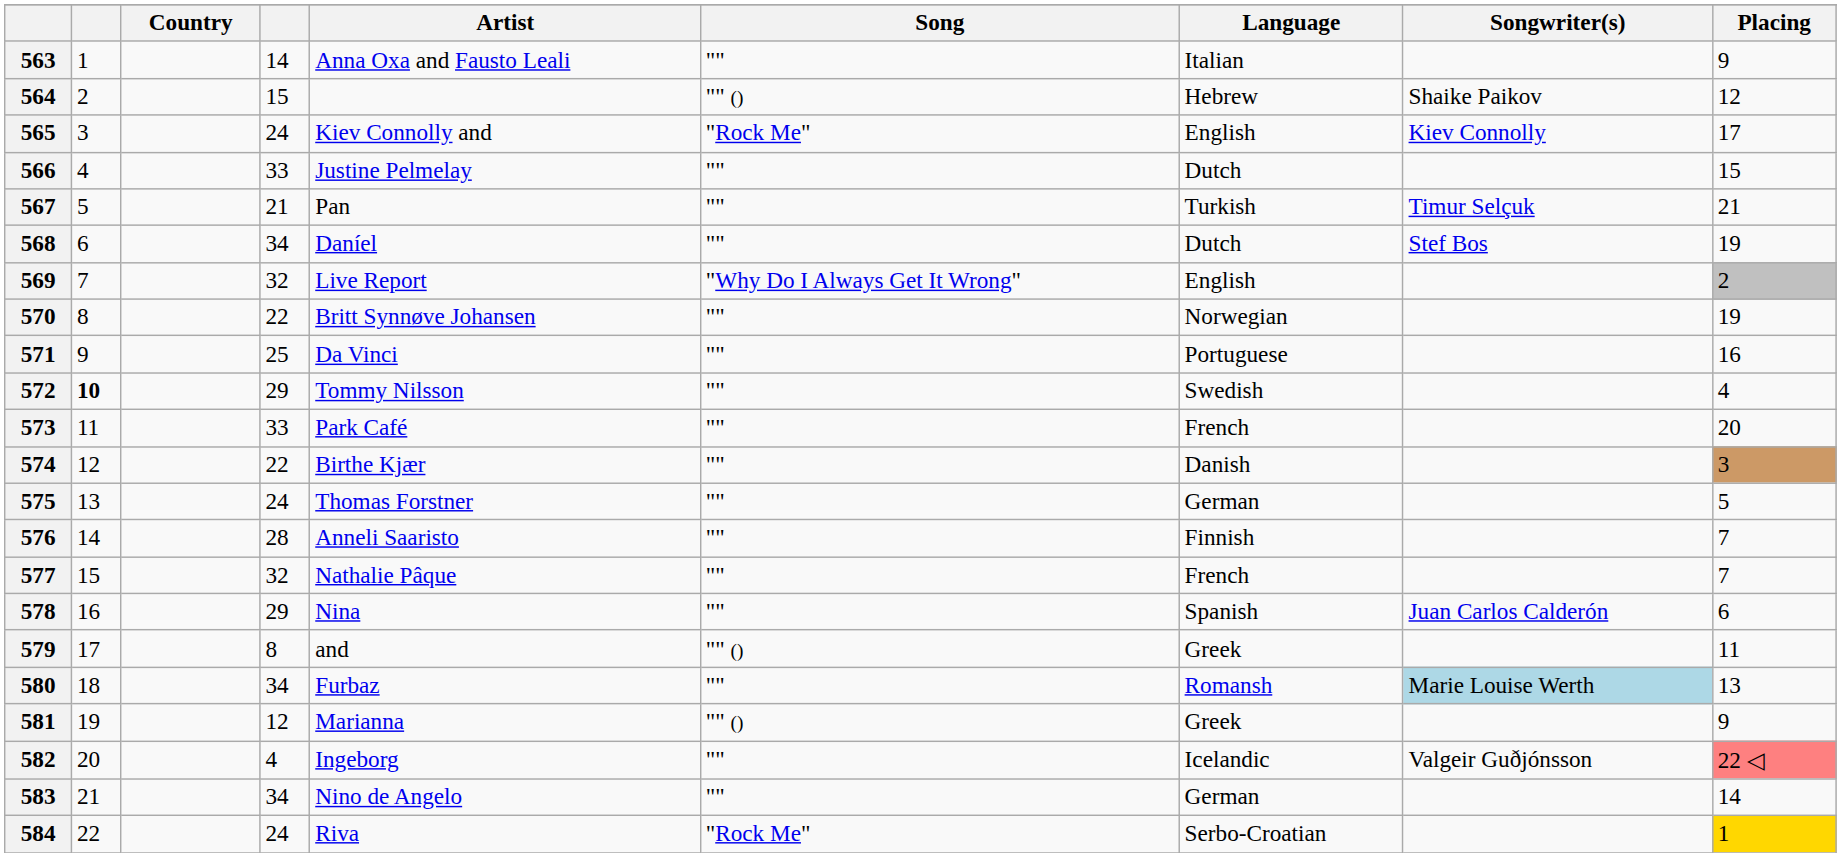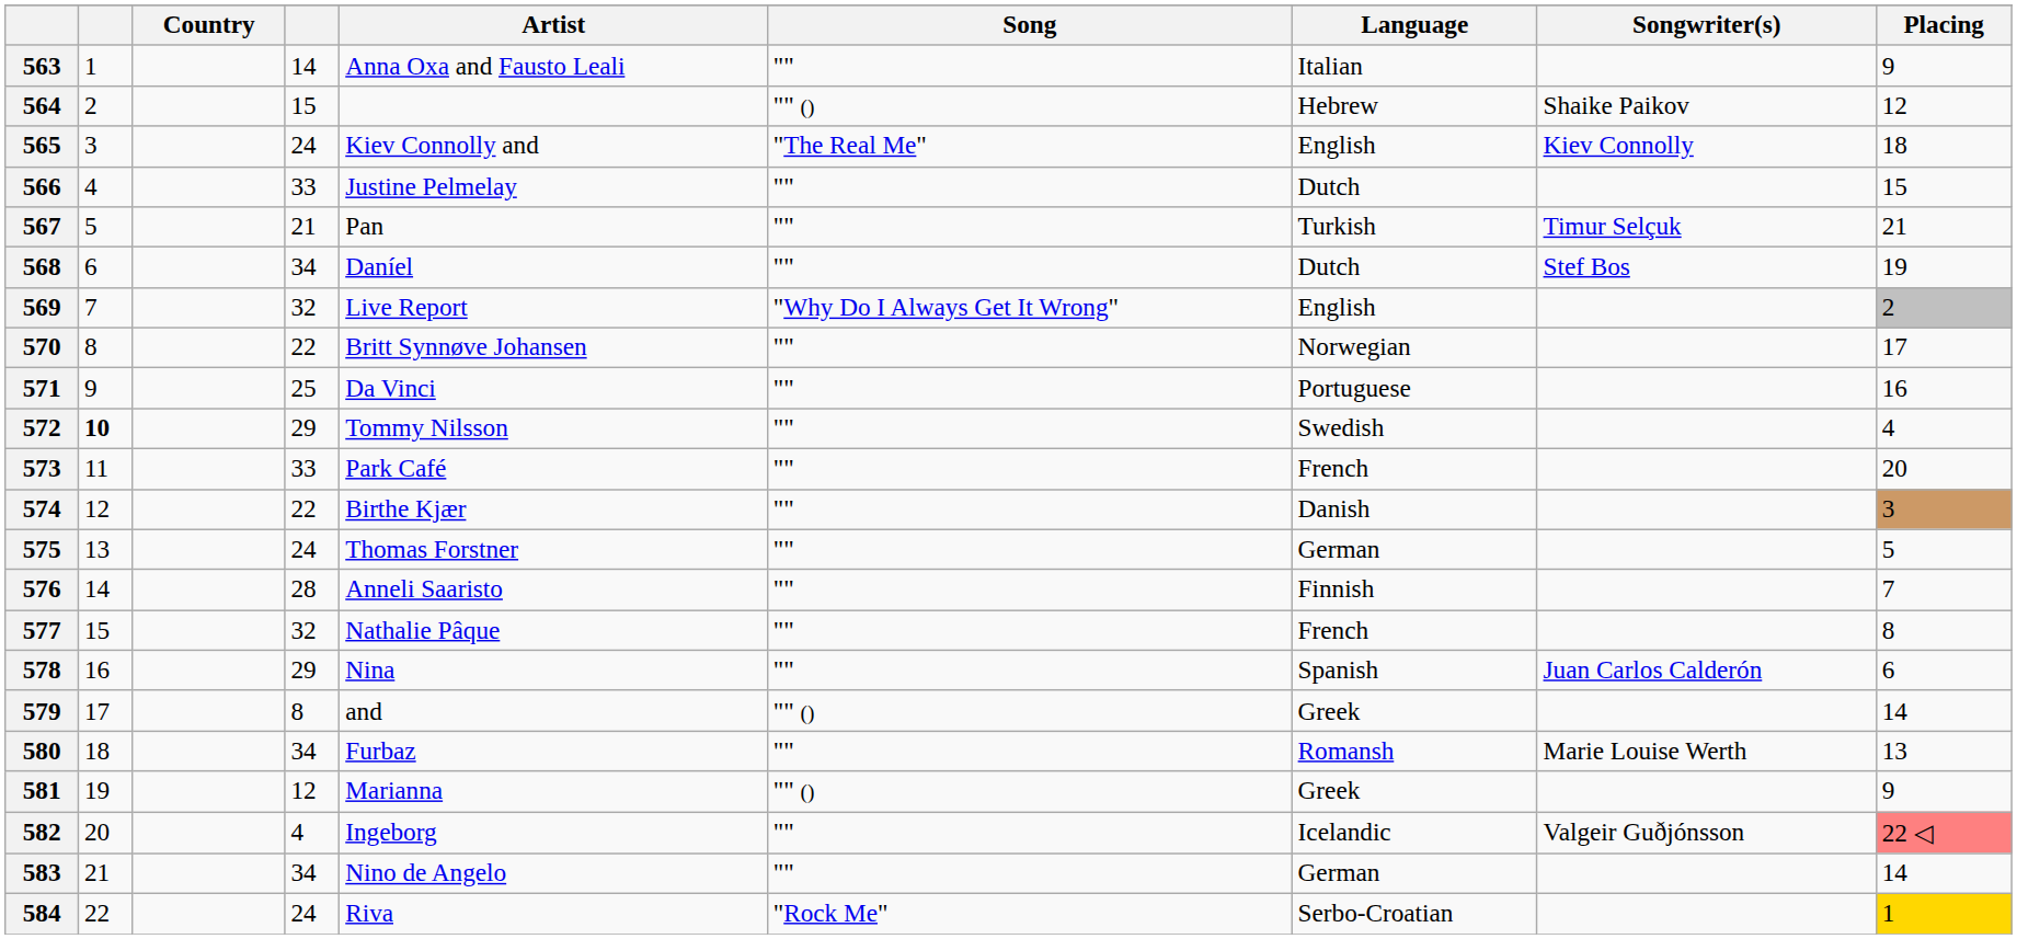565 | Song: "Rock Me" -> "The Real Me"
565 | Placing: 17 -> 18
570 | Placing: 19 -> 17
577 | Placing: 7 -> 8
579 | Placing: 11 -> 14
580 | Songwriter(s): lightblue background -> no background
